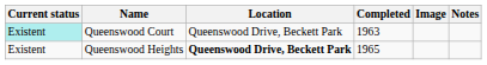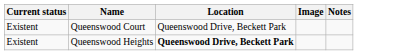- column: Completed | 1963 | 1965
Queenswood Court | Current status: paleturquoise background -> no background
